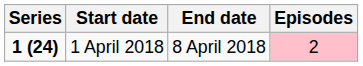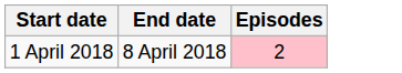- column: Series | 1 (24)
